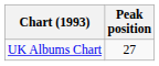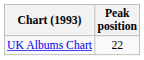UK Albums Chart | Peak position: 27 -> 22
